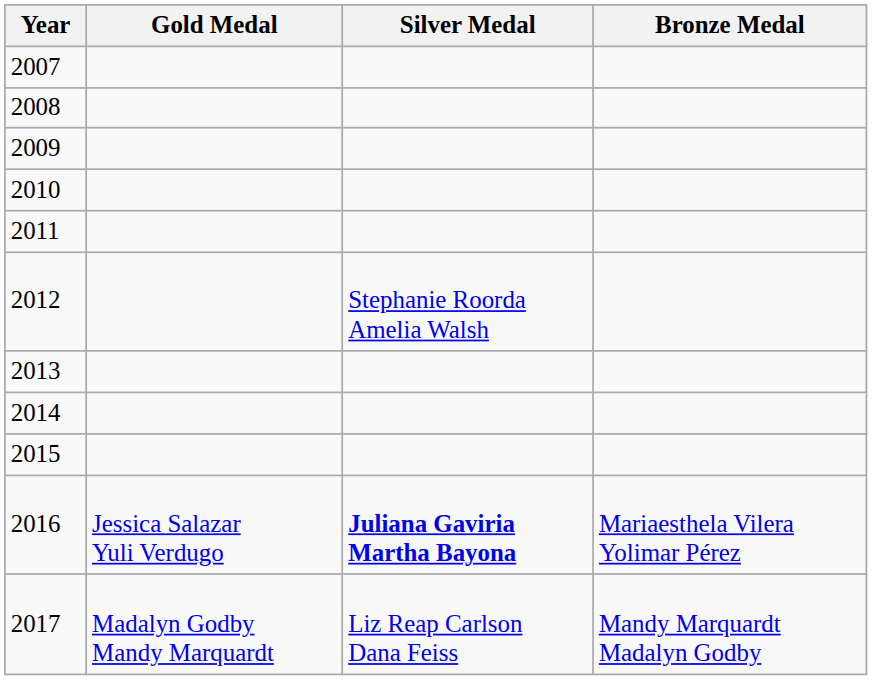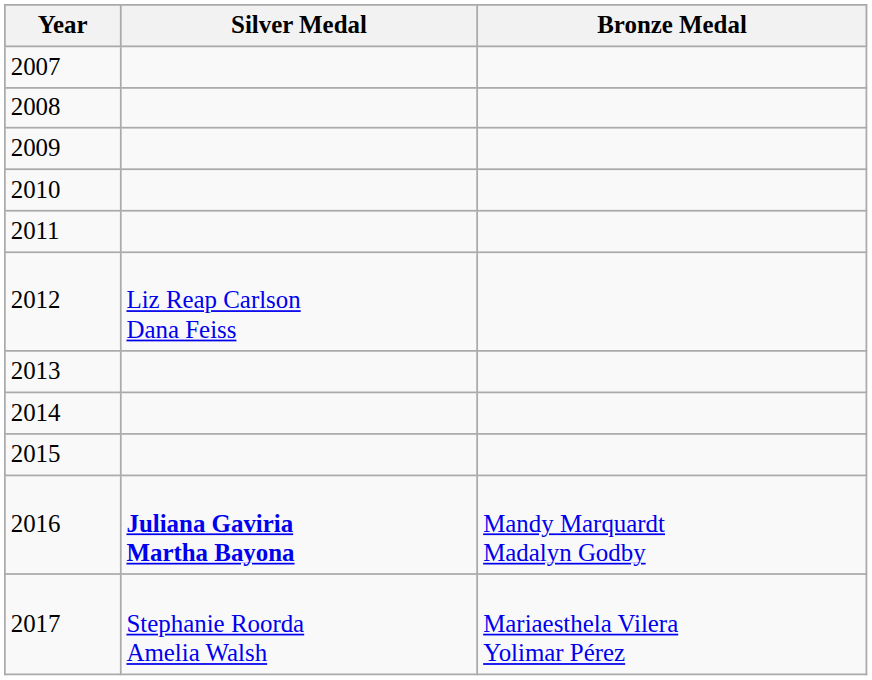- column: Gold Medal | Jessica Salazar Yuli Verdugo | Madalyn Godby Mandy Marquardt
2012 | Silver Medal: Stephanie Roorda Amelia Walsh -> Liz Reap Carlson Dana Feiss
2016 | Bronze Medal: Mariaesthela Vilera Yolimar Pérez -> Mandy Marquardt Madalyn Godby
2017 | Silver Medal: Liz Reap Carlson Dana Feiss -> Stephanie Roorda Amelia Walsh
2017 | Bronze Medal: Mandy Marquardt Madalyn Godby -> Mariaesthela Vilera Yolimar Pérez
